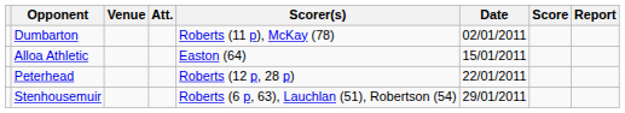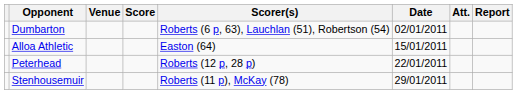columns swapped: Score <-> Att.
Dumbarton | Scorer(s): Roberts (11 p), McKay (78) -> Roberts (6 p, 63), Lauchlan (51), Robertson (54)
Stenhousemuir | Scorer(s): Roberts (6 p, 63), Lauchlan (51), Robertson (54) -> Roberts (11 p), McKay (78)
